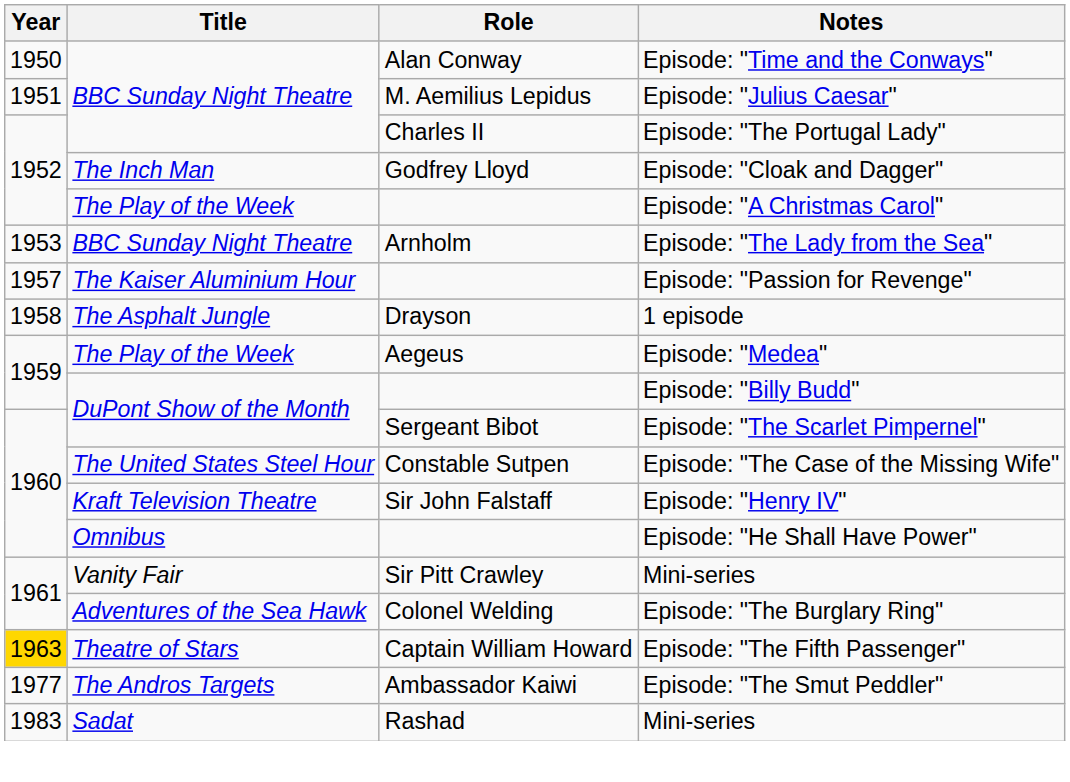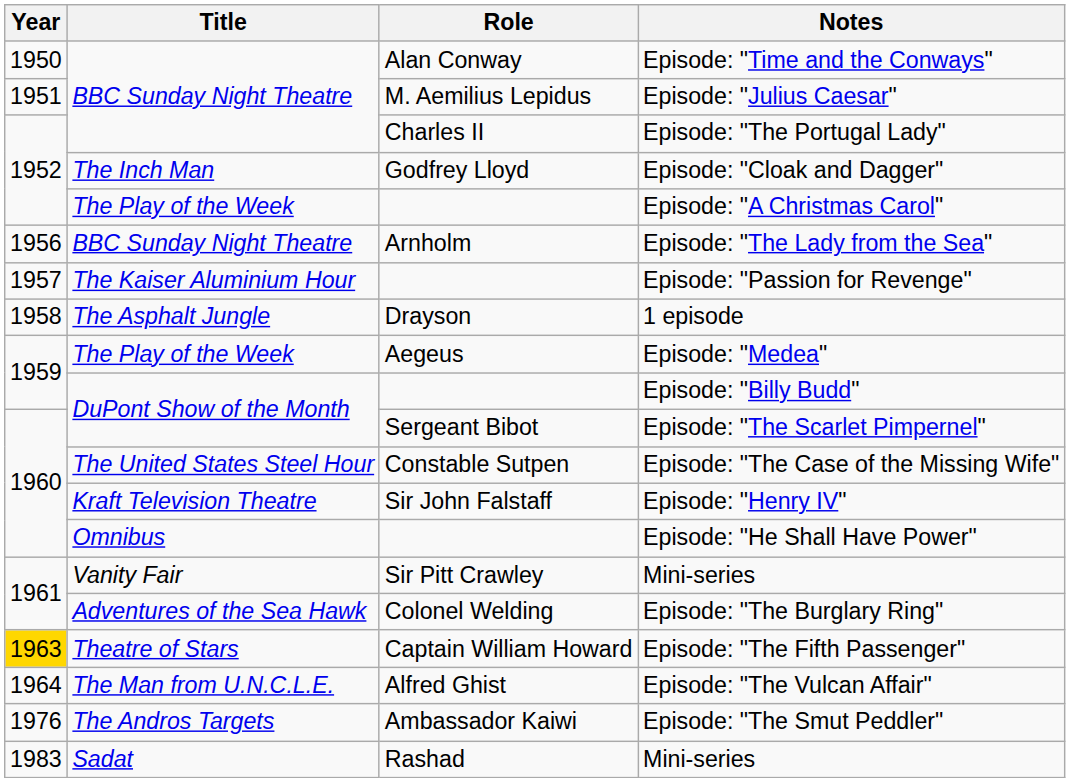Episode: "The Lady from the Sea" | Year: 1953 -> 1956
+ row: 1964 | The Man from U.N.C.L.E. | Alfred Ghist | Episode: "The Vulcan Affair"
Episode: "The Smut Peddler" | Year: 1977 -> 1976
